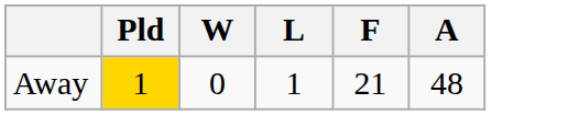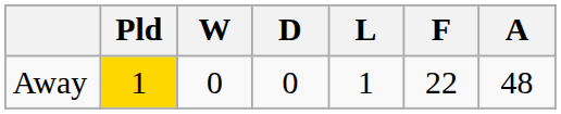+ column: D | 0
Away | F: 21 -> 22
